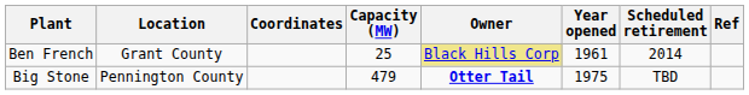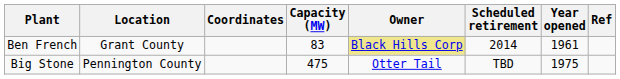columns swapped: Year opened <-> Scheduled retirement
Ben French | Capacity (MW): 25 -> 83
Big Stone | Capacity (MW): 479 -> 475
Big Stone | Owner: bold -> normal
